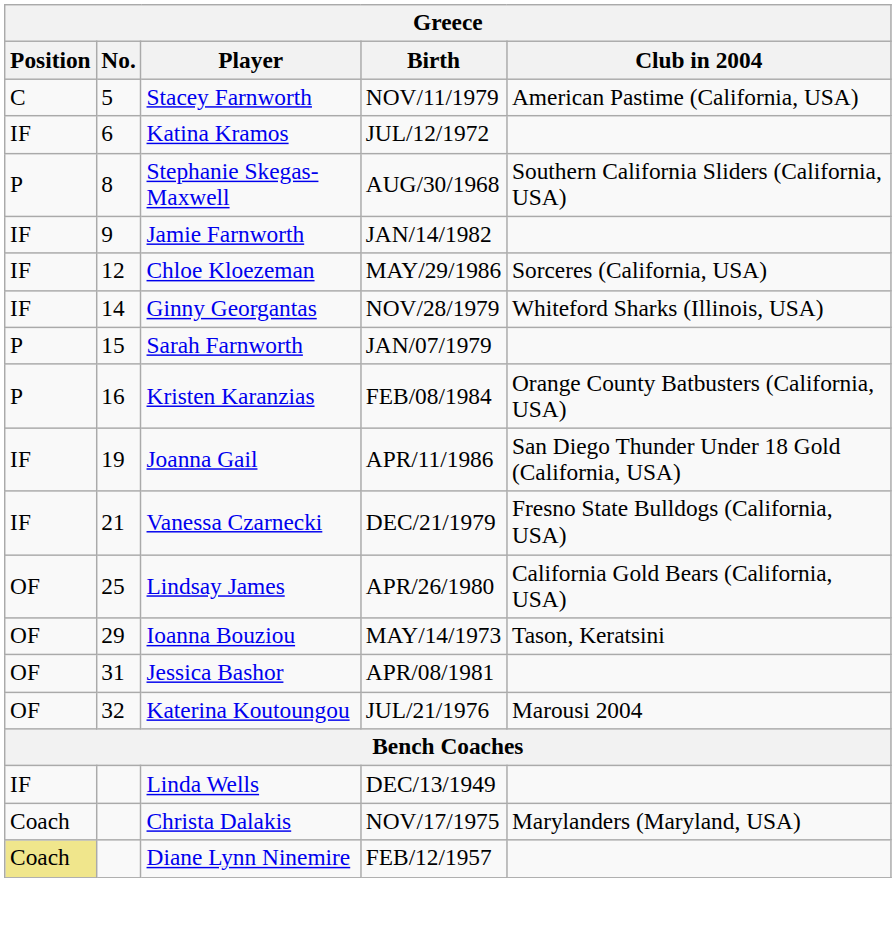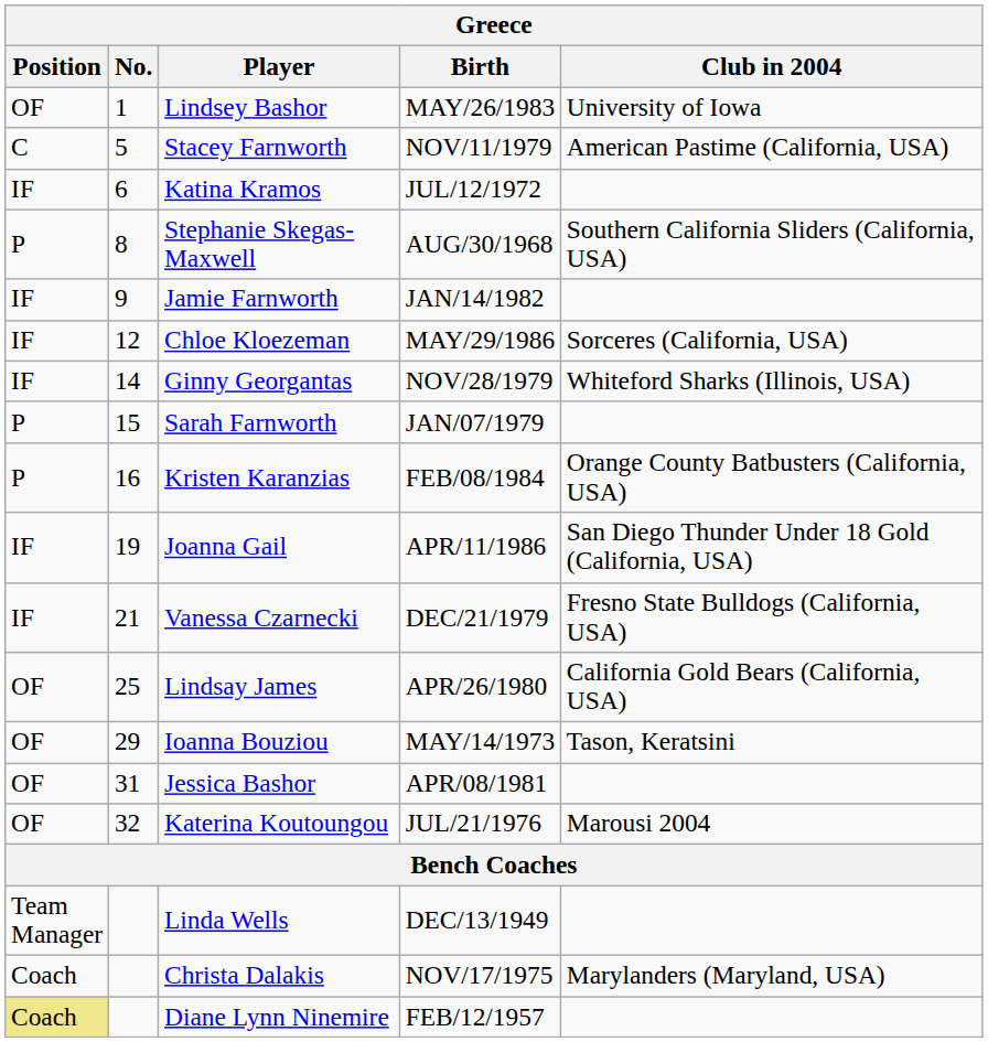+ row: OF | 1 | Lindsey Bashor | MAY/26/1983 | University of Iowa
Linda Wells | Position: IF -> Team Manager
